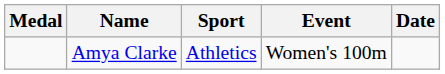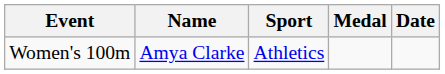columns swapped: Medal <-> Event
